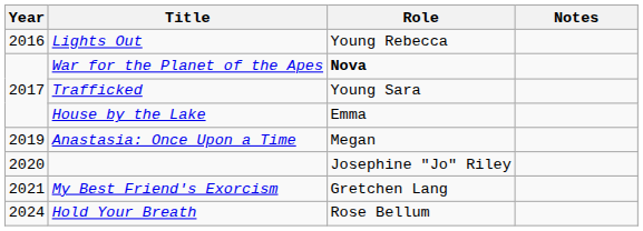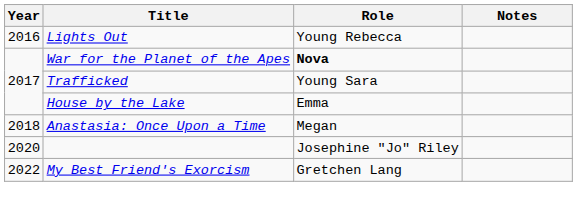Anastasia: Once Upon a Time | Year: 2019 -> 2018
My Best Friend's Exorcism | Year: 2021 -> 2022
- row: 2024 | Hold Your Breath | Rose Bellum
